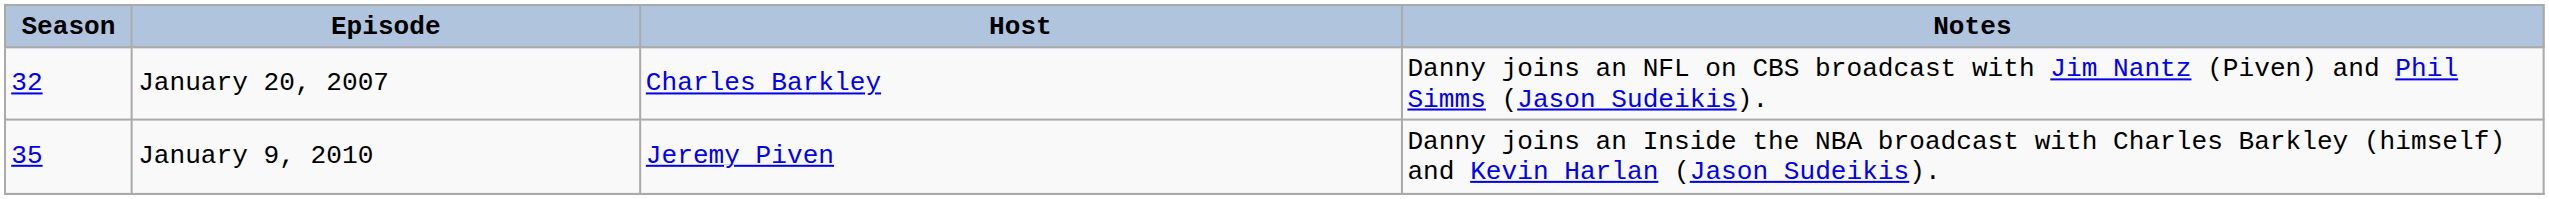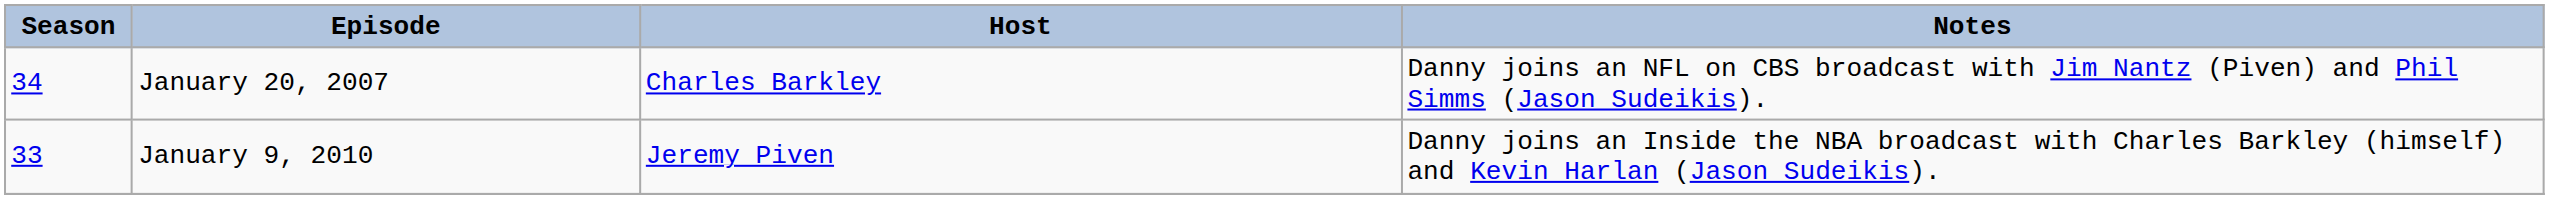January 20, 2007 | Season: 32 -> 34
January 9, 2010 | Season: 35 -> 33
